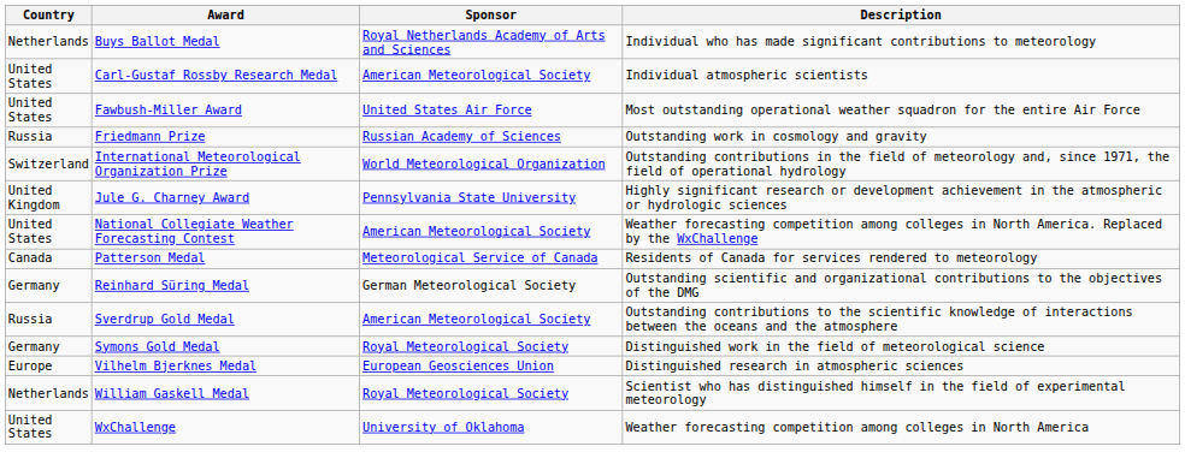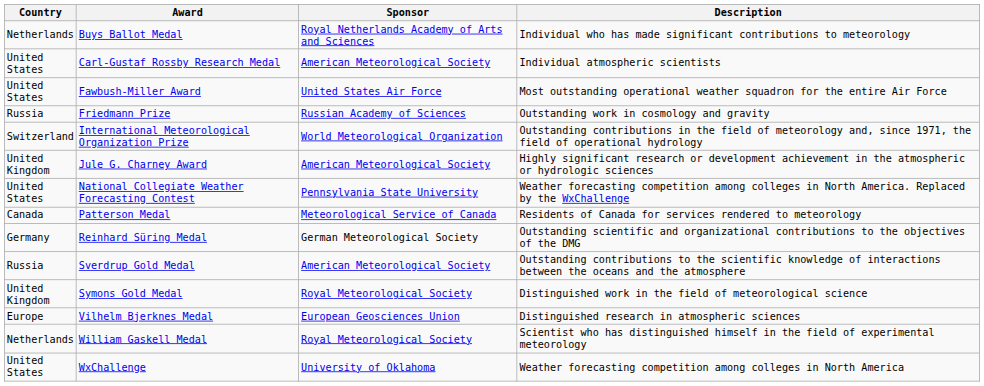Jule G. Charney Award | Sponsor: Pennsylvania State University -> American Meteorological Society
National Collegiate Weather Forecasting Contest | Sponsor: American Meteorological Society -> Pennsylvania State University
Symons Gold Medal | Country: Germany -> United Kingdom
